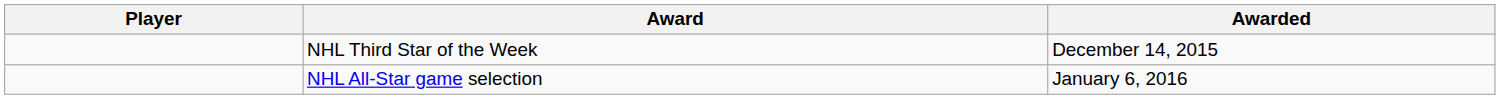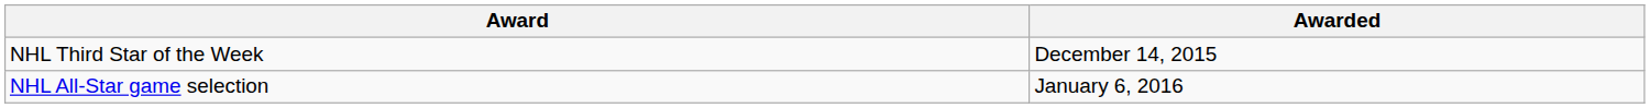- column: Player
